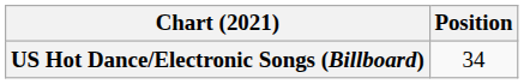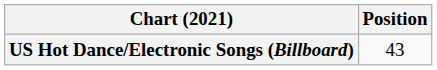US Hot Dance/Electronic Songs (Billboard) | Position: 34 -> 43
